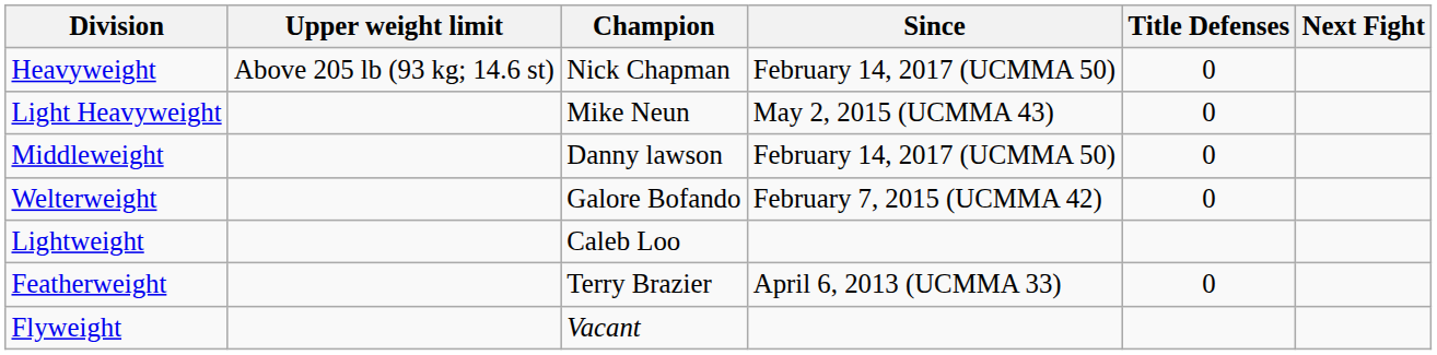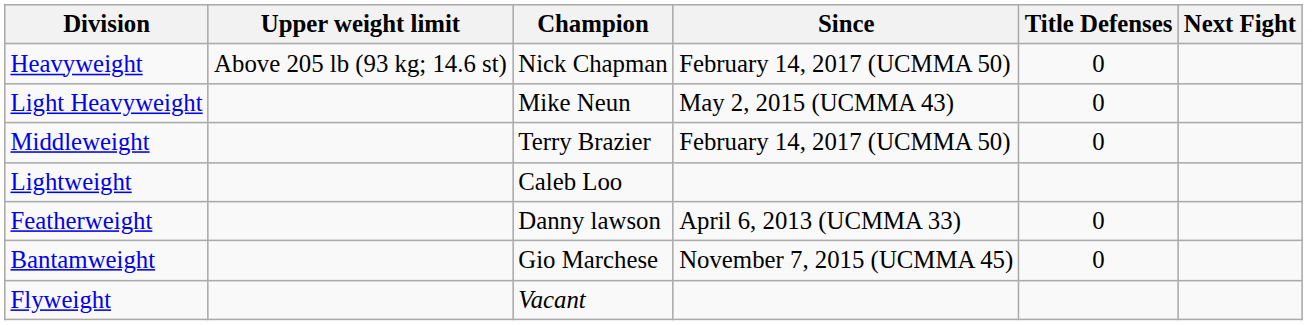Middleweight | Champion: Danny lawson -> Terry Brazier
- row: Welterweight | Galore Bofando | February 7, 2015 (UCMMA 42) | 0
Featherweight | Champion: Terry Brazier -> Danny lawson
+ row: Bantamweight | Gio Marchese | November 7, 2015 (UCMMA 45) | 0
